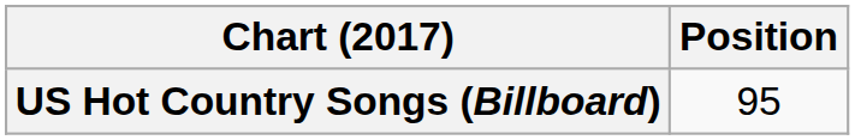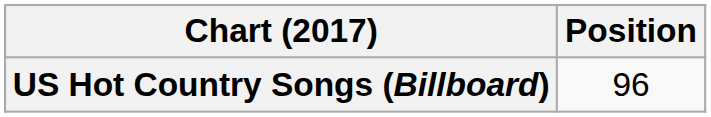US Hot Country Songs (Billboard) | Position: 95 -> 96
